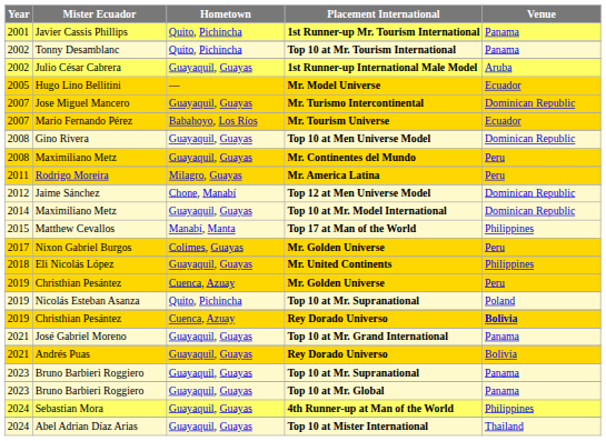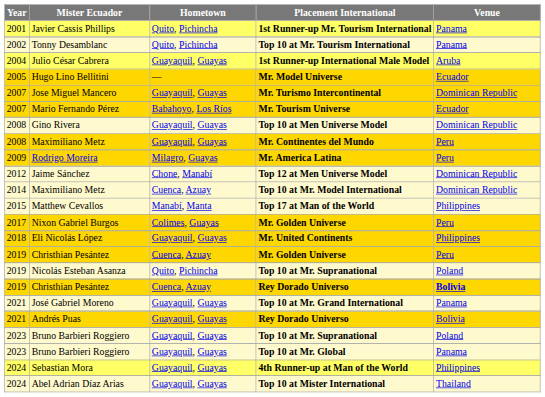Julio César Cabrera | Year: 2002 -> 2004
Rodrigo Moreira | Year: 2011 -> 2009
Maximiliano Metz / Top 10 at Mr. Model International | Hometown: Guayaquil, Guayas -> Cuenca, Azuay
Bruno Barbieri Roggiero / Top 10 at Mr. Supranational | Venue: Panama -> Poland
